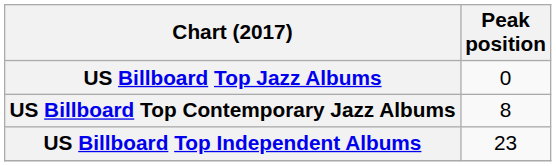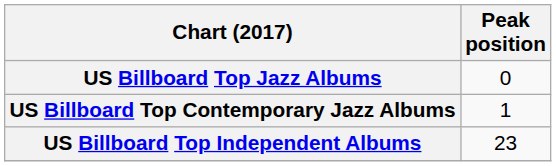US Billboard Top Contemporary Jazz Albums | Peak position: 8 -> 1
